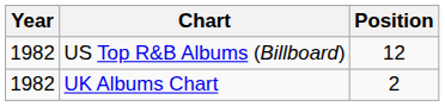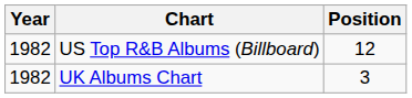UK Albums Chart | Position: 2 -> 3
